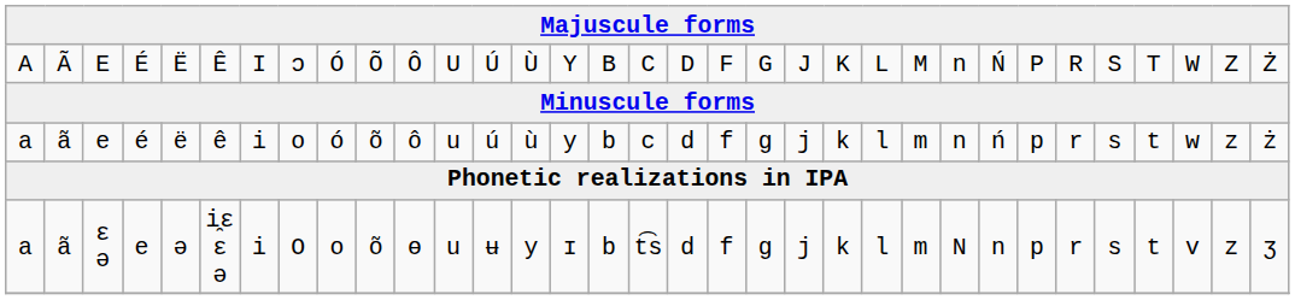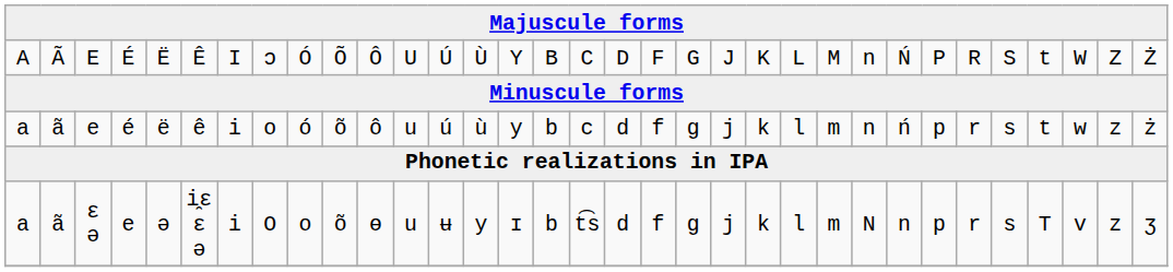E | column 30: T -> t
ɛ ə | column 30: t -> T
